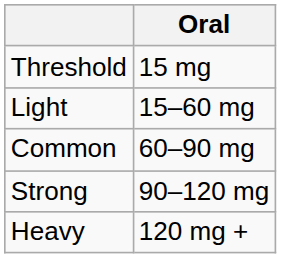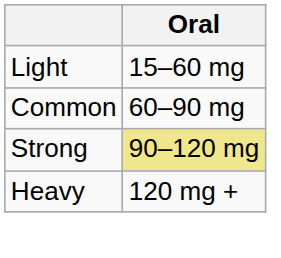- row: Threshold | 15 mg
Strong | Oral: no background -> khaki background
